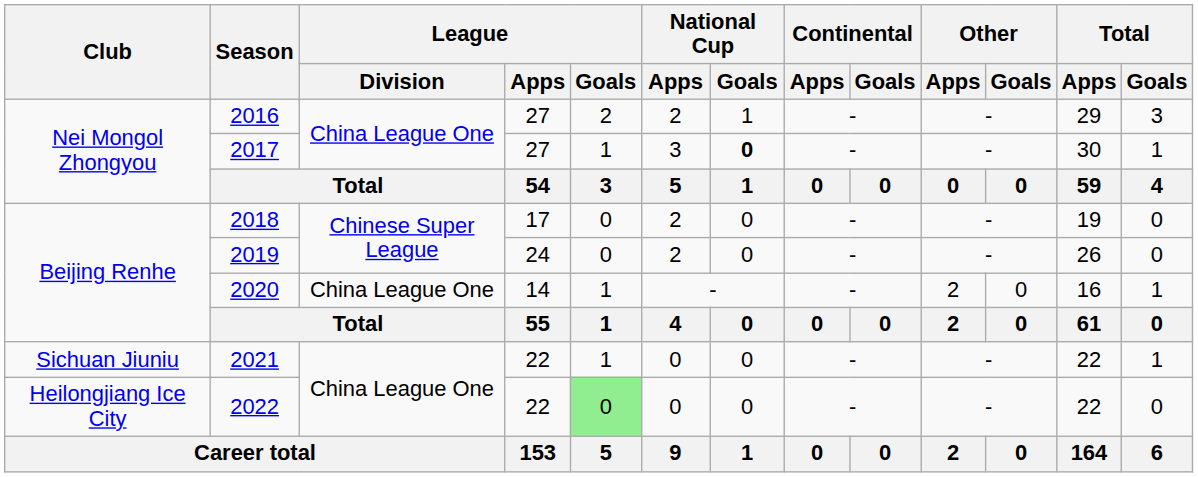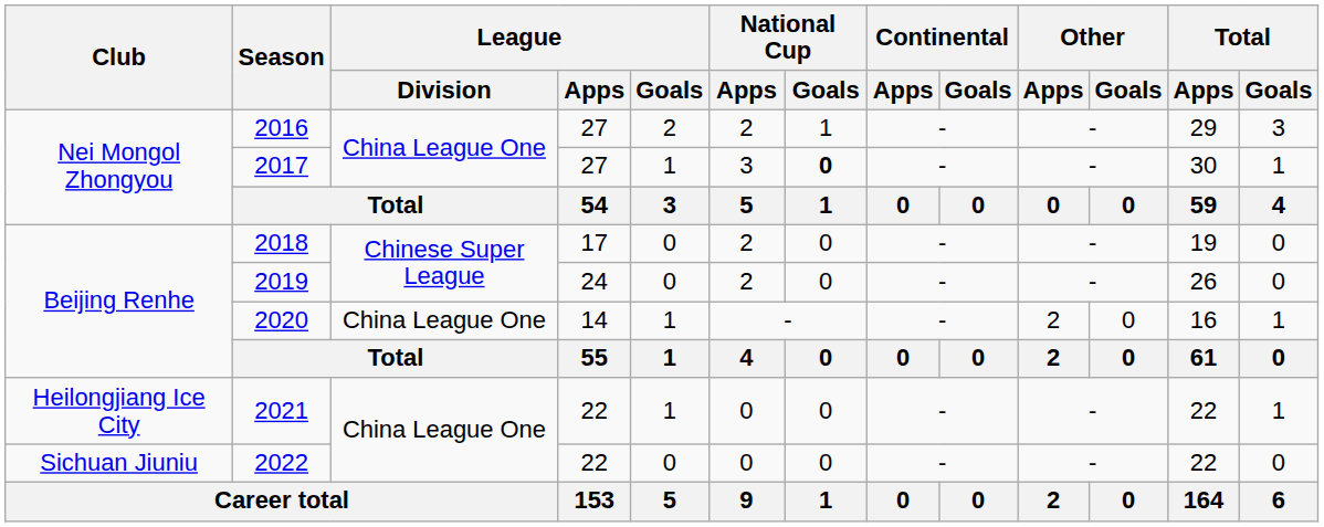2021 | Club: Sichuan Jiuniu -> Heilongjiang Ice City
2022 | Club: Heilongjiang Ice City -> Sichuan Jiuniu
2022 | League / Goals: lightgreen background -> no background
